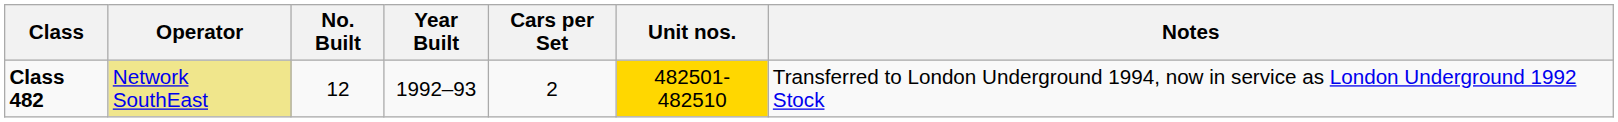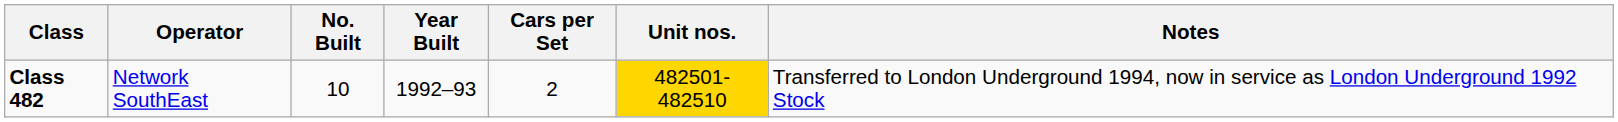Class 482 | Operator: khaki background -> no background
Class 482 | No. Built: 12 -> 10
